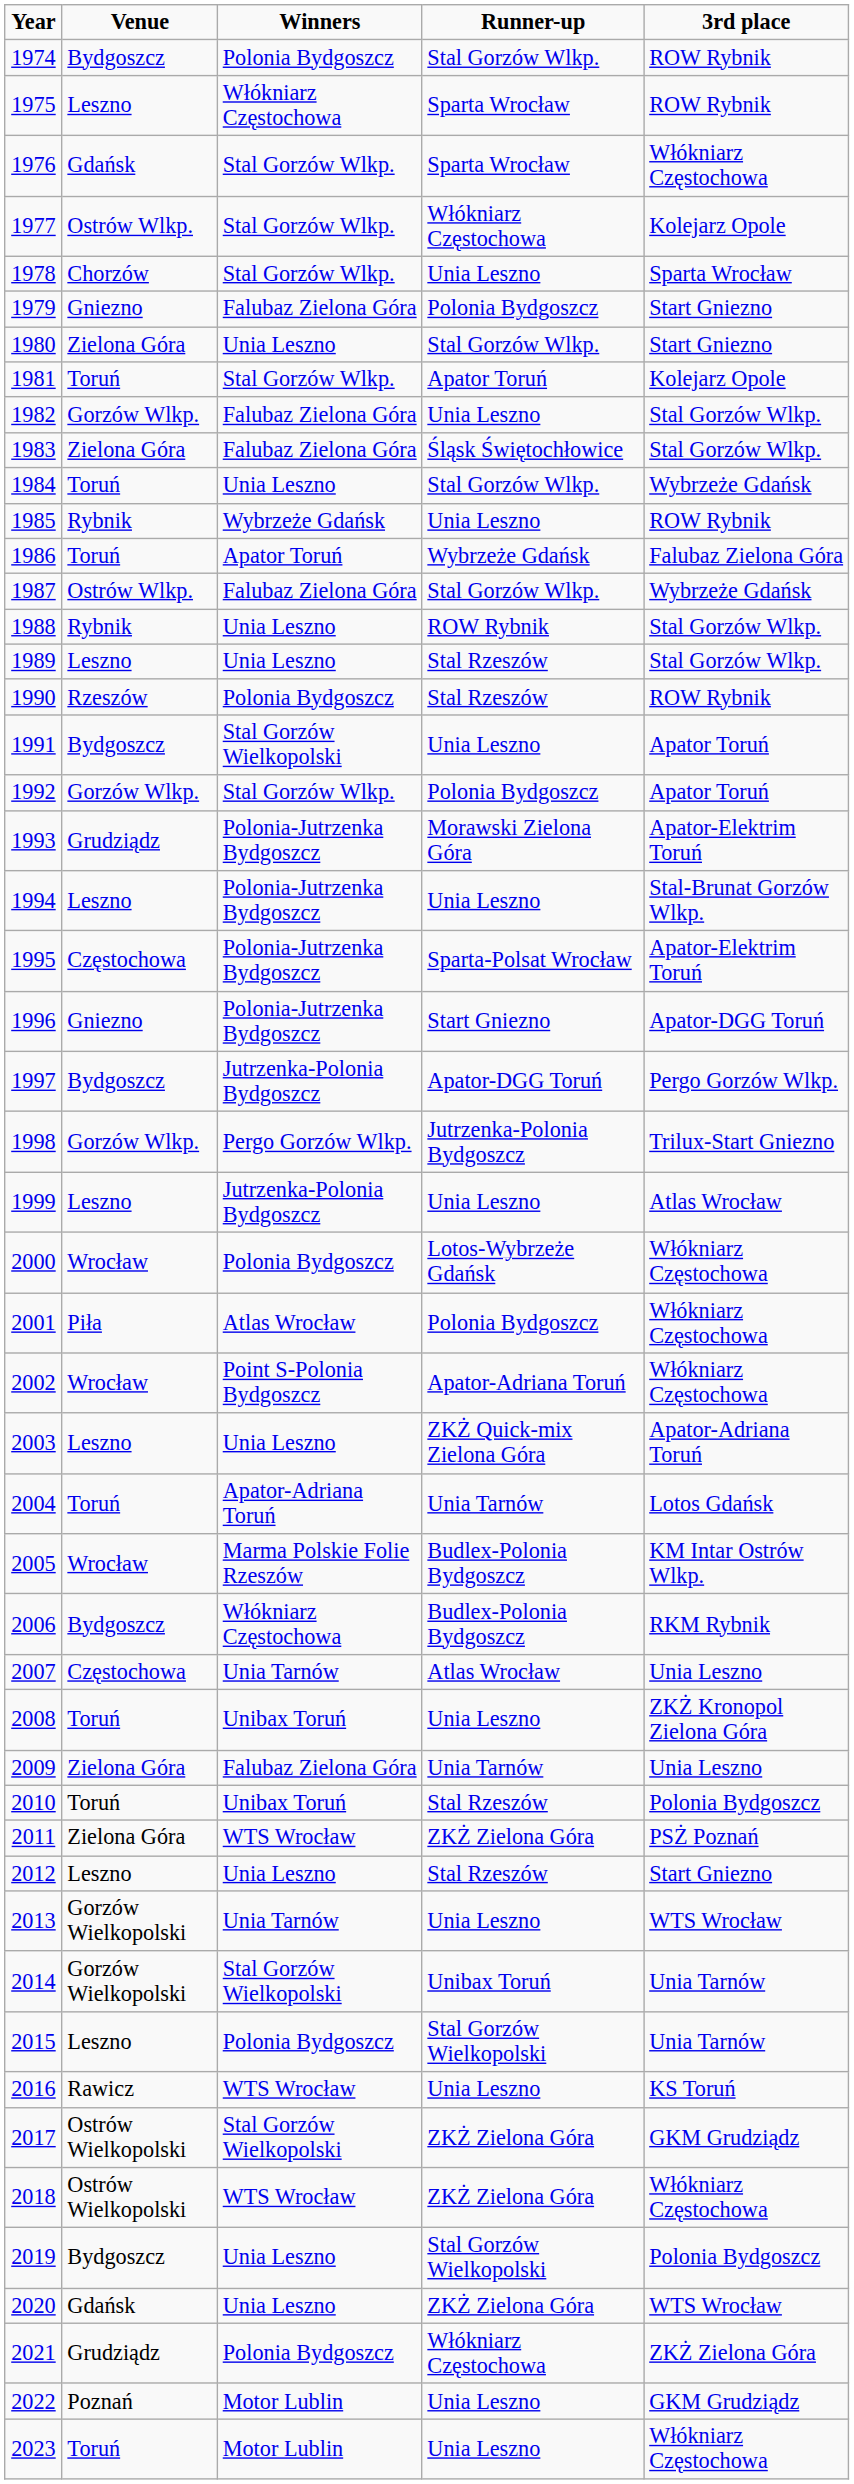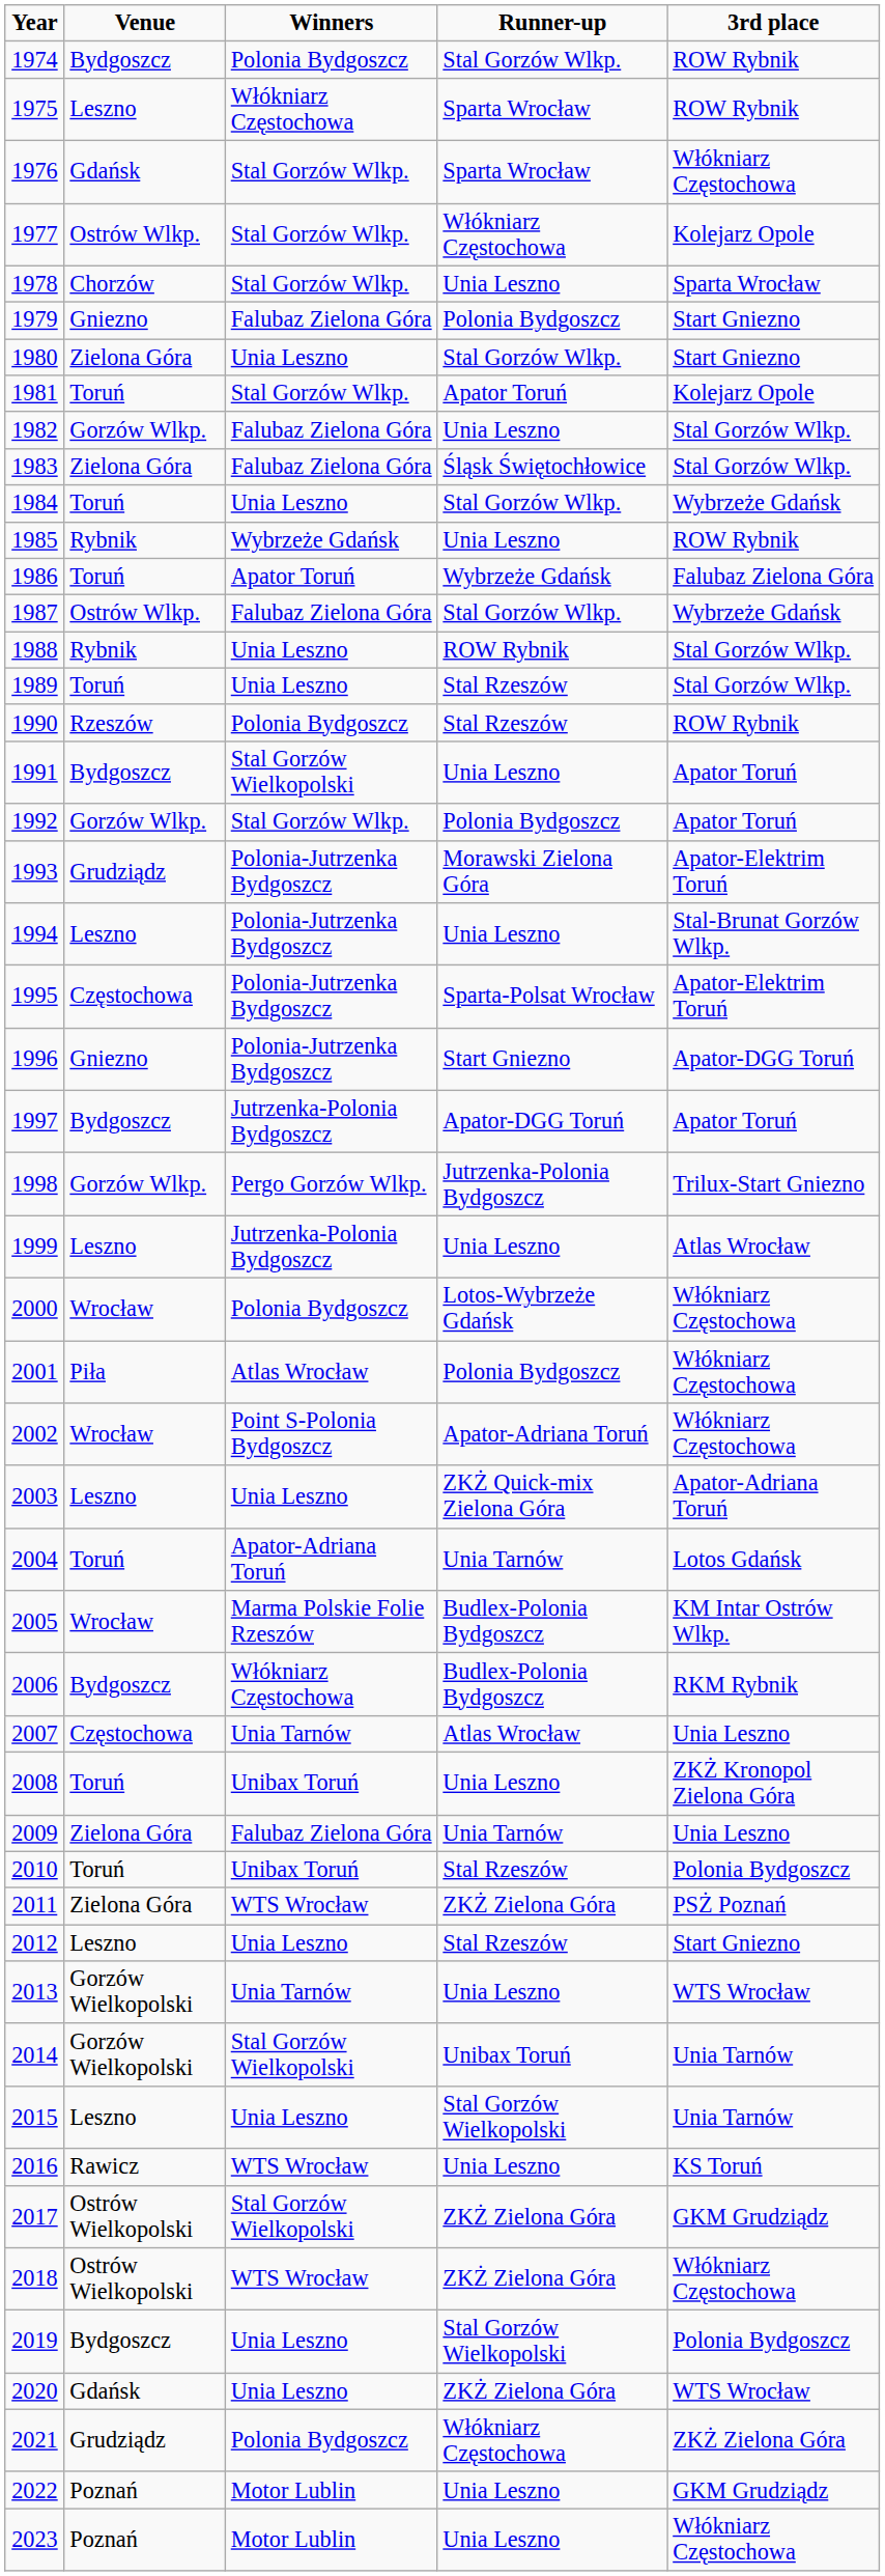1989 | Venue: Leszno -> Toruń
1997 | 3rd place: Pergo Gorzów Wlkp. -> Apator Toruń
2015 | Winners: Polonia Bydgoszcz -> Unia Leszno
2023 | Venue: Toruń -> Poznań
